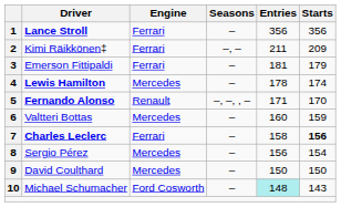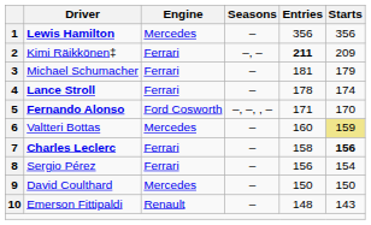1 | Driver: Lance Stroll -> Lewis Hamilton
1 | Engine: Ferrari -> Mercedes
2 | Entries: normal -> bold
3 | Driver: Emerson Fittipaldi -> Michael Schumacher
4 | Driver: Lewis Hamilton -> Lance Stroll
4 | Engine: Mercedes -> Ferrari
5 | Engine: Renault -> Ford Cosworth
6 | Starts: no background -> khaki background
8 | Engine: Mercedes -> Ferrari
10 | Driver: Michael Schumacher -> Emerson Fittipaldi
10 | Engine: Ford Cosworth -> Renault
10 | Entries: paleturquoise background -> no background
